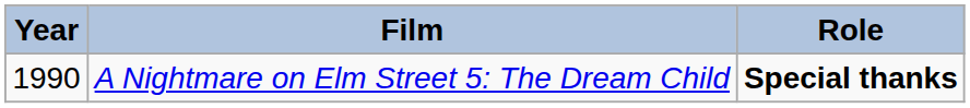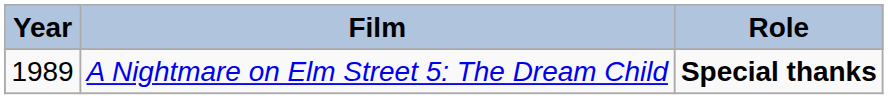A Nightmare on Elm Street 5: The Dream Child | Year: 1990 -> 1989
